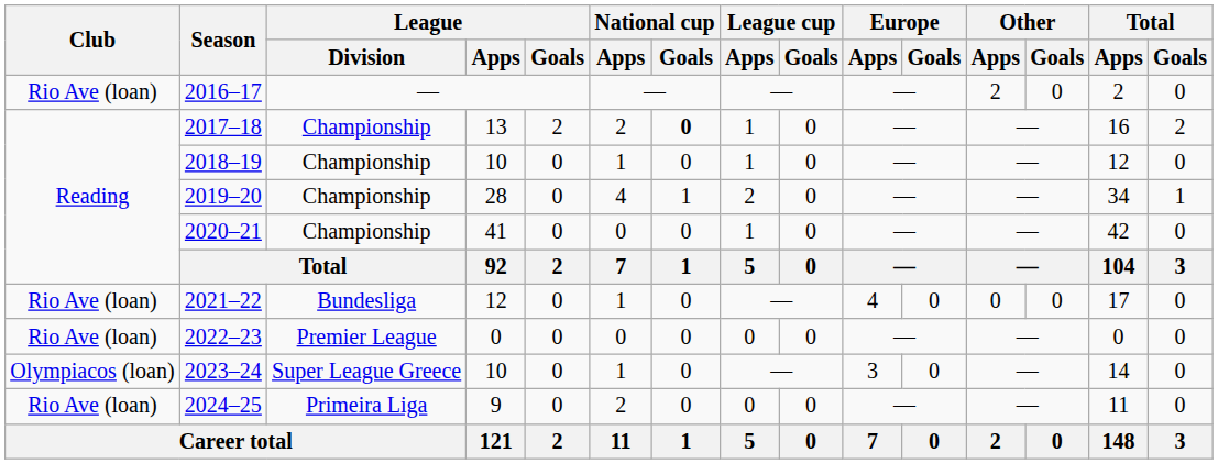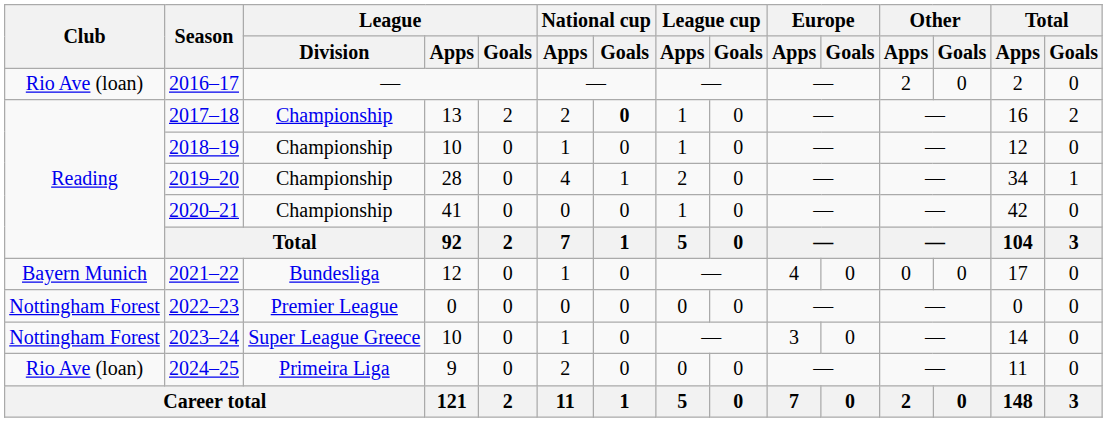2021–22 | Club: Rio Ave (loan) -> Bayern Munich
2022–23 | Club: Rio Ave (loan) -> Nottingham Forest
2023–24 | Club: Olympiacos (loan) -> Nottingham Forest
